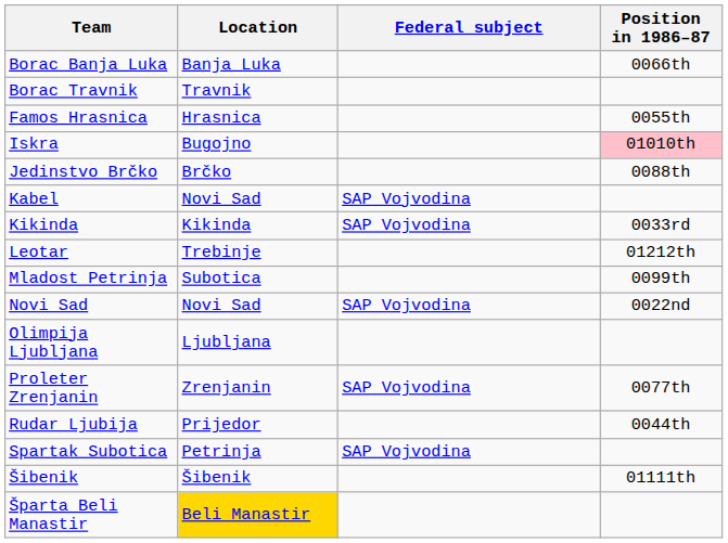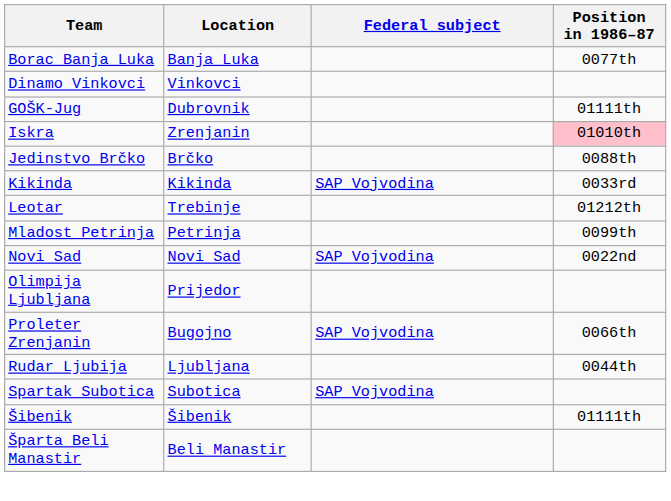Borac Banja Luka | Position in 1986–87: 0066th -> 0077th
- row: Borac Travnik | Travnik
+ row: Dinamo Vinkovci | Vinkovci
+ row: GOŠK-Jug | Dubrovnik | 01111th
- row: Famos Hrasnica | Hrasnica | 0055th
Iskra | Location: Bugojno -> Zrenjanin
- row: Kabel | Novi Sad | SAP Vojvodina
Mladost Petrinja | Location: Subotica -> Petrinja
Olimpija Ljubljana | Location: Ljubljana -> Prijedor
Proleter Zrenjanin | Location: Zrenjanin -> Bugojno
Proleter Zrenjanin | Position in 1986–87: 0077th -> 0066th
Rudar Ljubija | Location: Prijedor -> Ljubljana
Spartak Subotica | Location: Petrinja -> Subotica
Šparta Beli Manastir | Location: gold background -> no background
